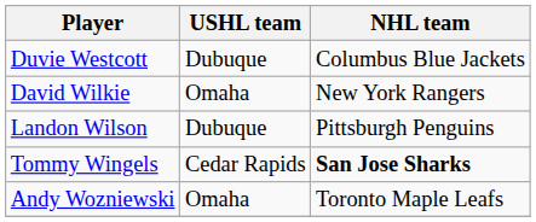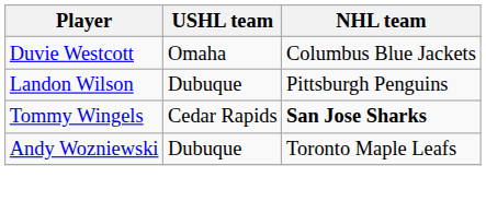Duvie Westcott | USHL team: Dubuque -> Omaha
- row: David Wilkie | Omaha | New York Rangers
Andy Wozniewski | USHL team: Omaha -> Dubuque
